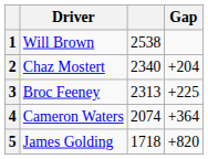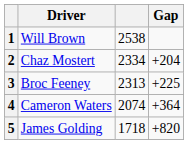2 | column 3: 2340 -> 2334
